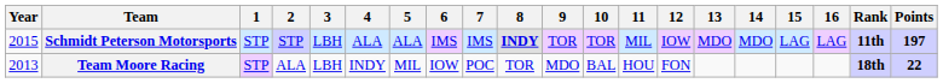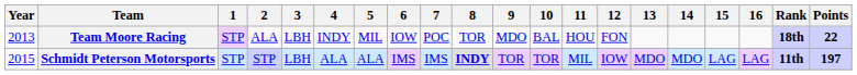rows swapped: Team Moore Racing <-> Schmidt Peterson Motorsports
